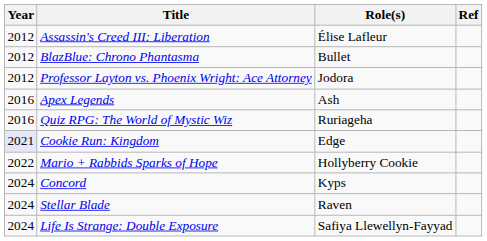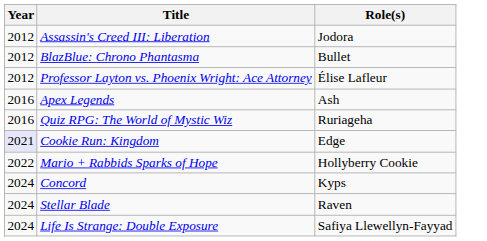- column: Ref
Assassin's Creed III: Liberation | Role(s): Élise Lafleur -> Jodora
Professor Layton vs. Phoenix Wright: Ace Attorney | Role(s): Jodora -> Élise Lafleur
